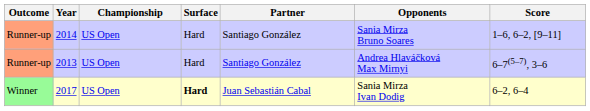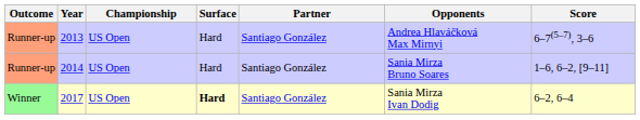rows swapped: 2013 <-> 2014
2017 | Partner: Juan Sebastián Cabal -> Santiago González
